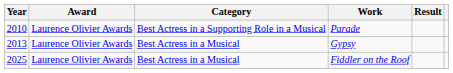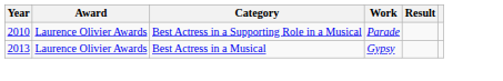- row: 2025 | Laurence Olivier Awards | Best Actress in a Musical | Fiddler on the Roof
